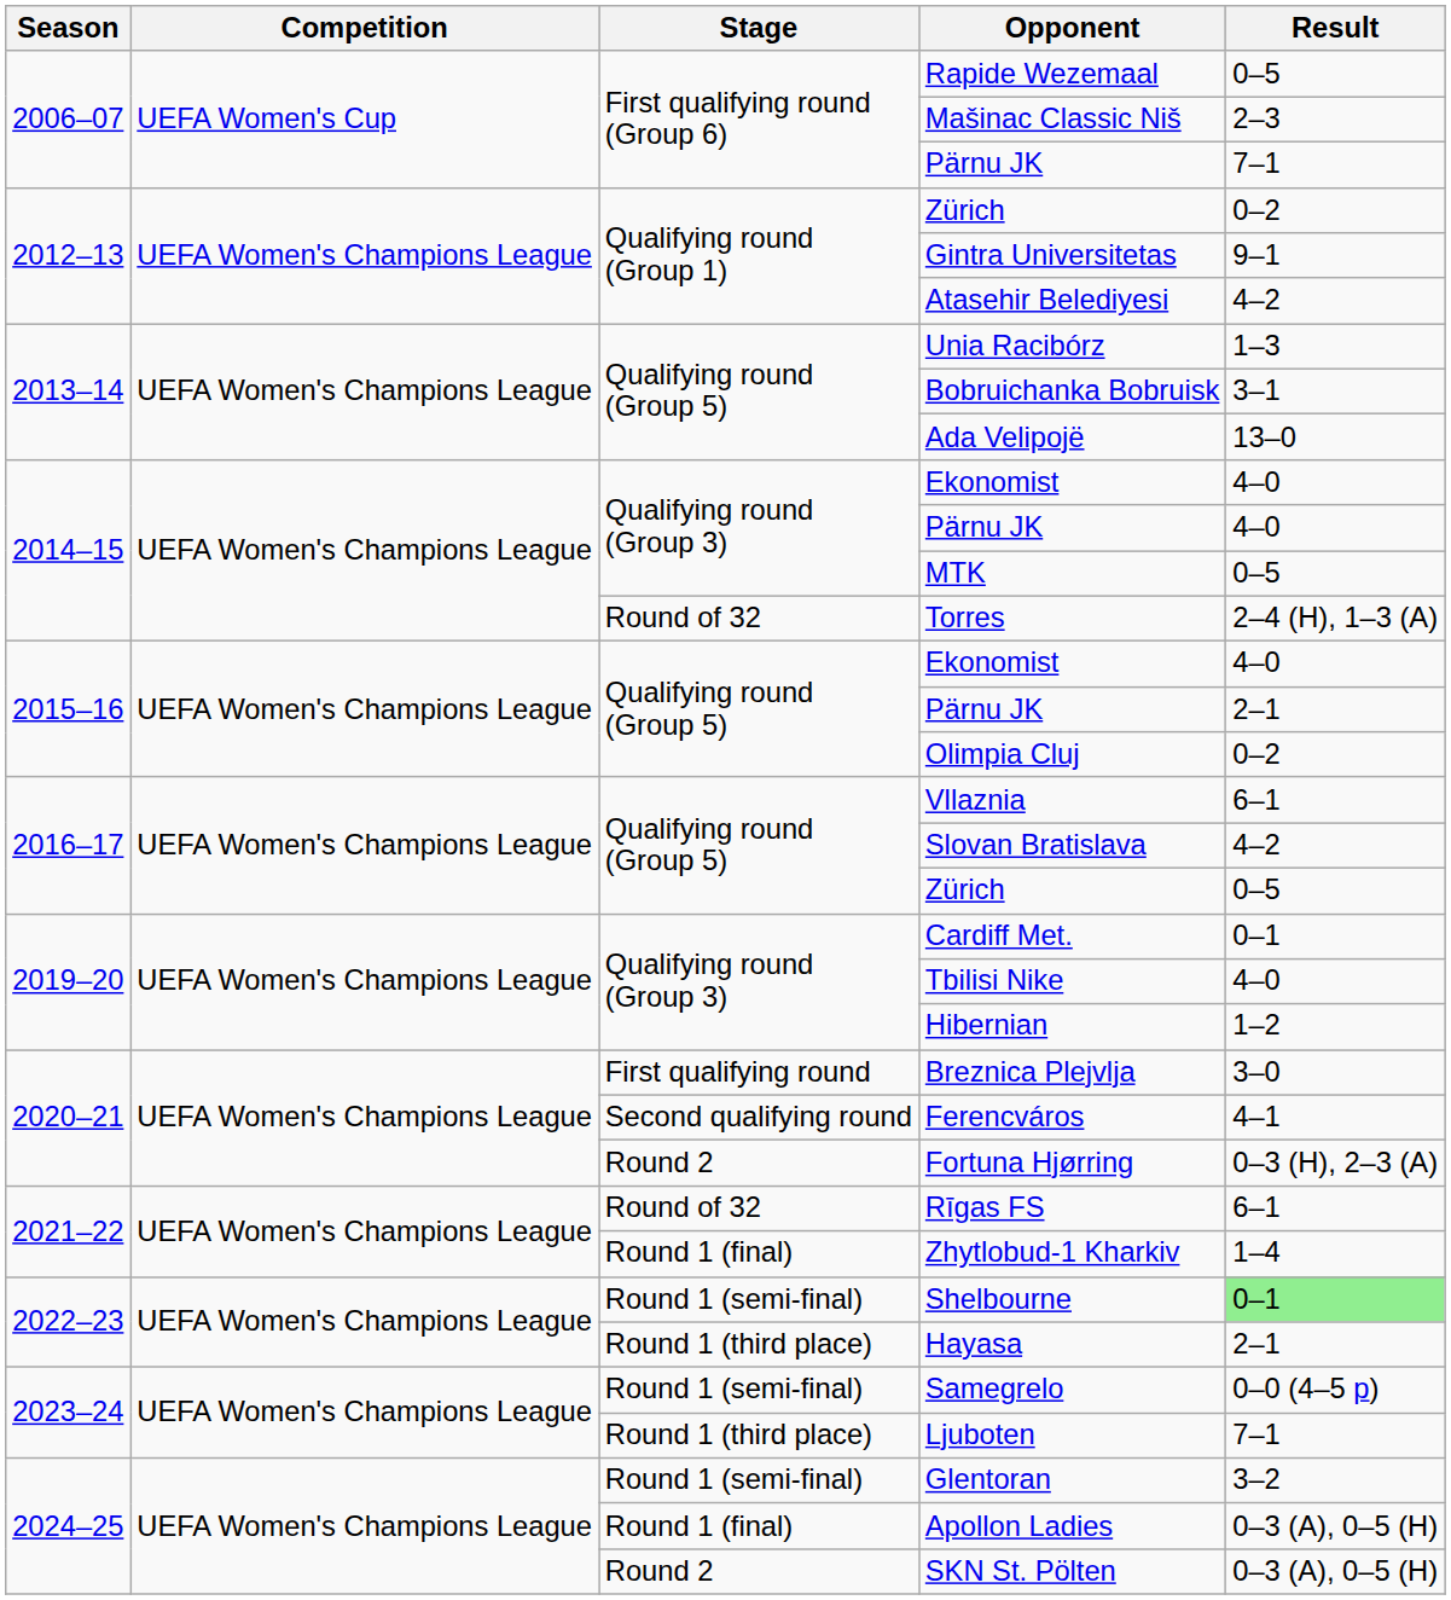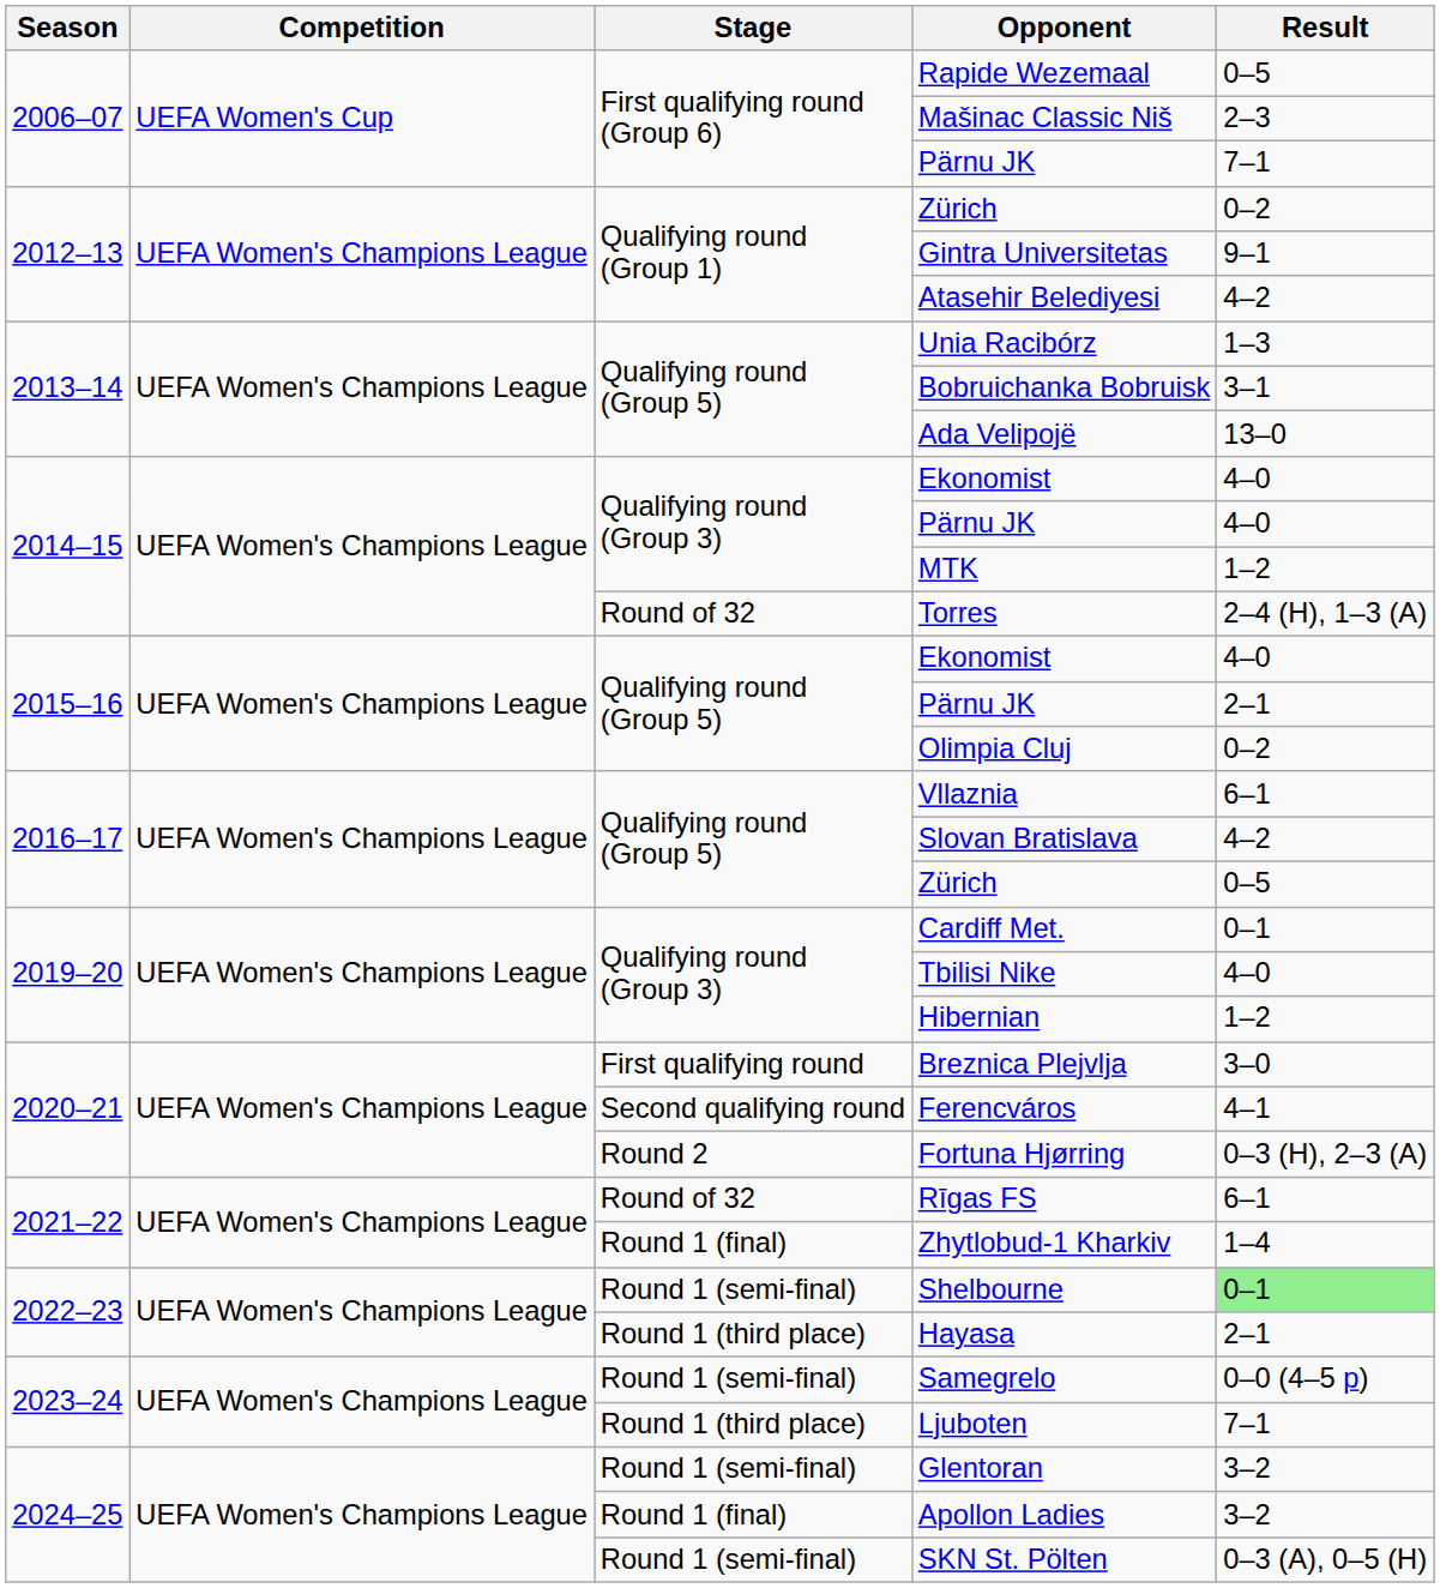MTK | Result: 0–5 -> 1–2
Apollon Ladies | Result: 0–3 (A), 0–5 (H) -> 3–2
SKN St. Pölten | Stage: Round 2 -> Round 1 (semi-final)
